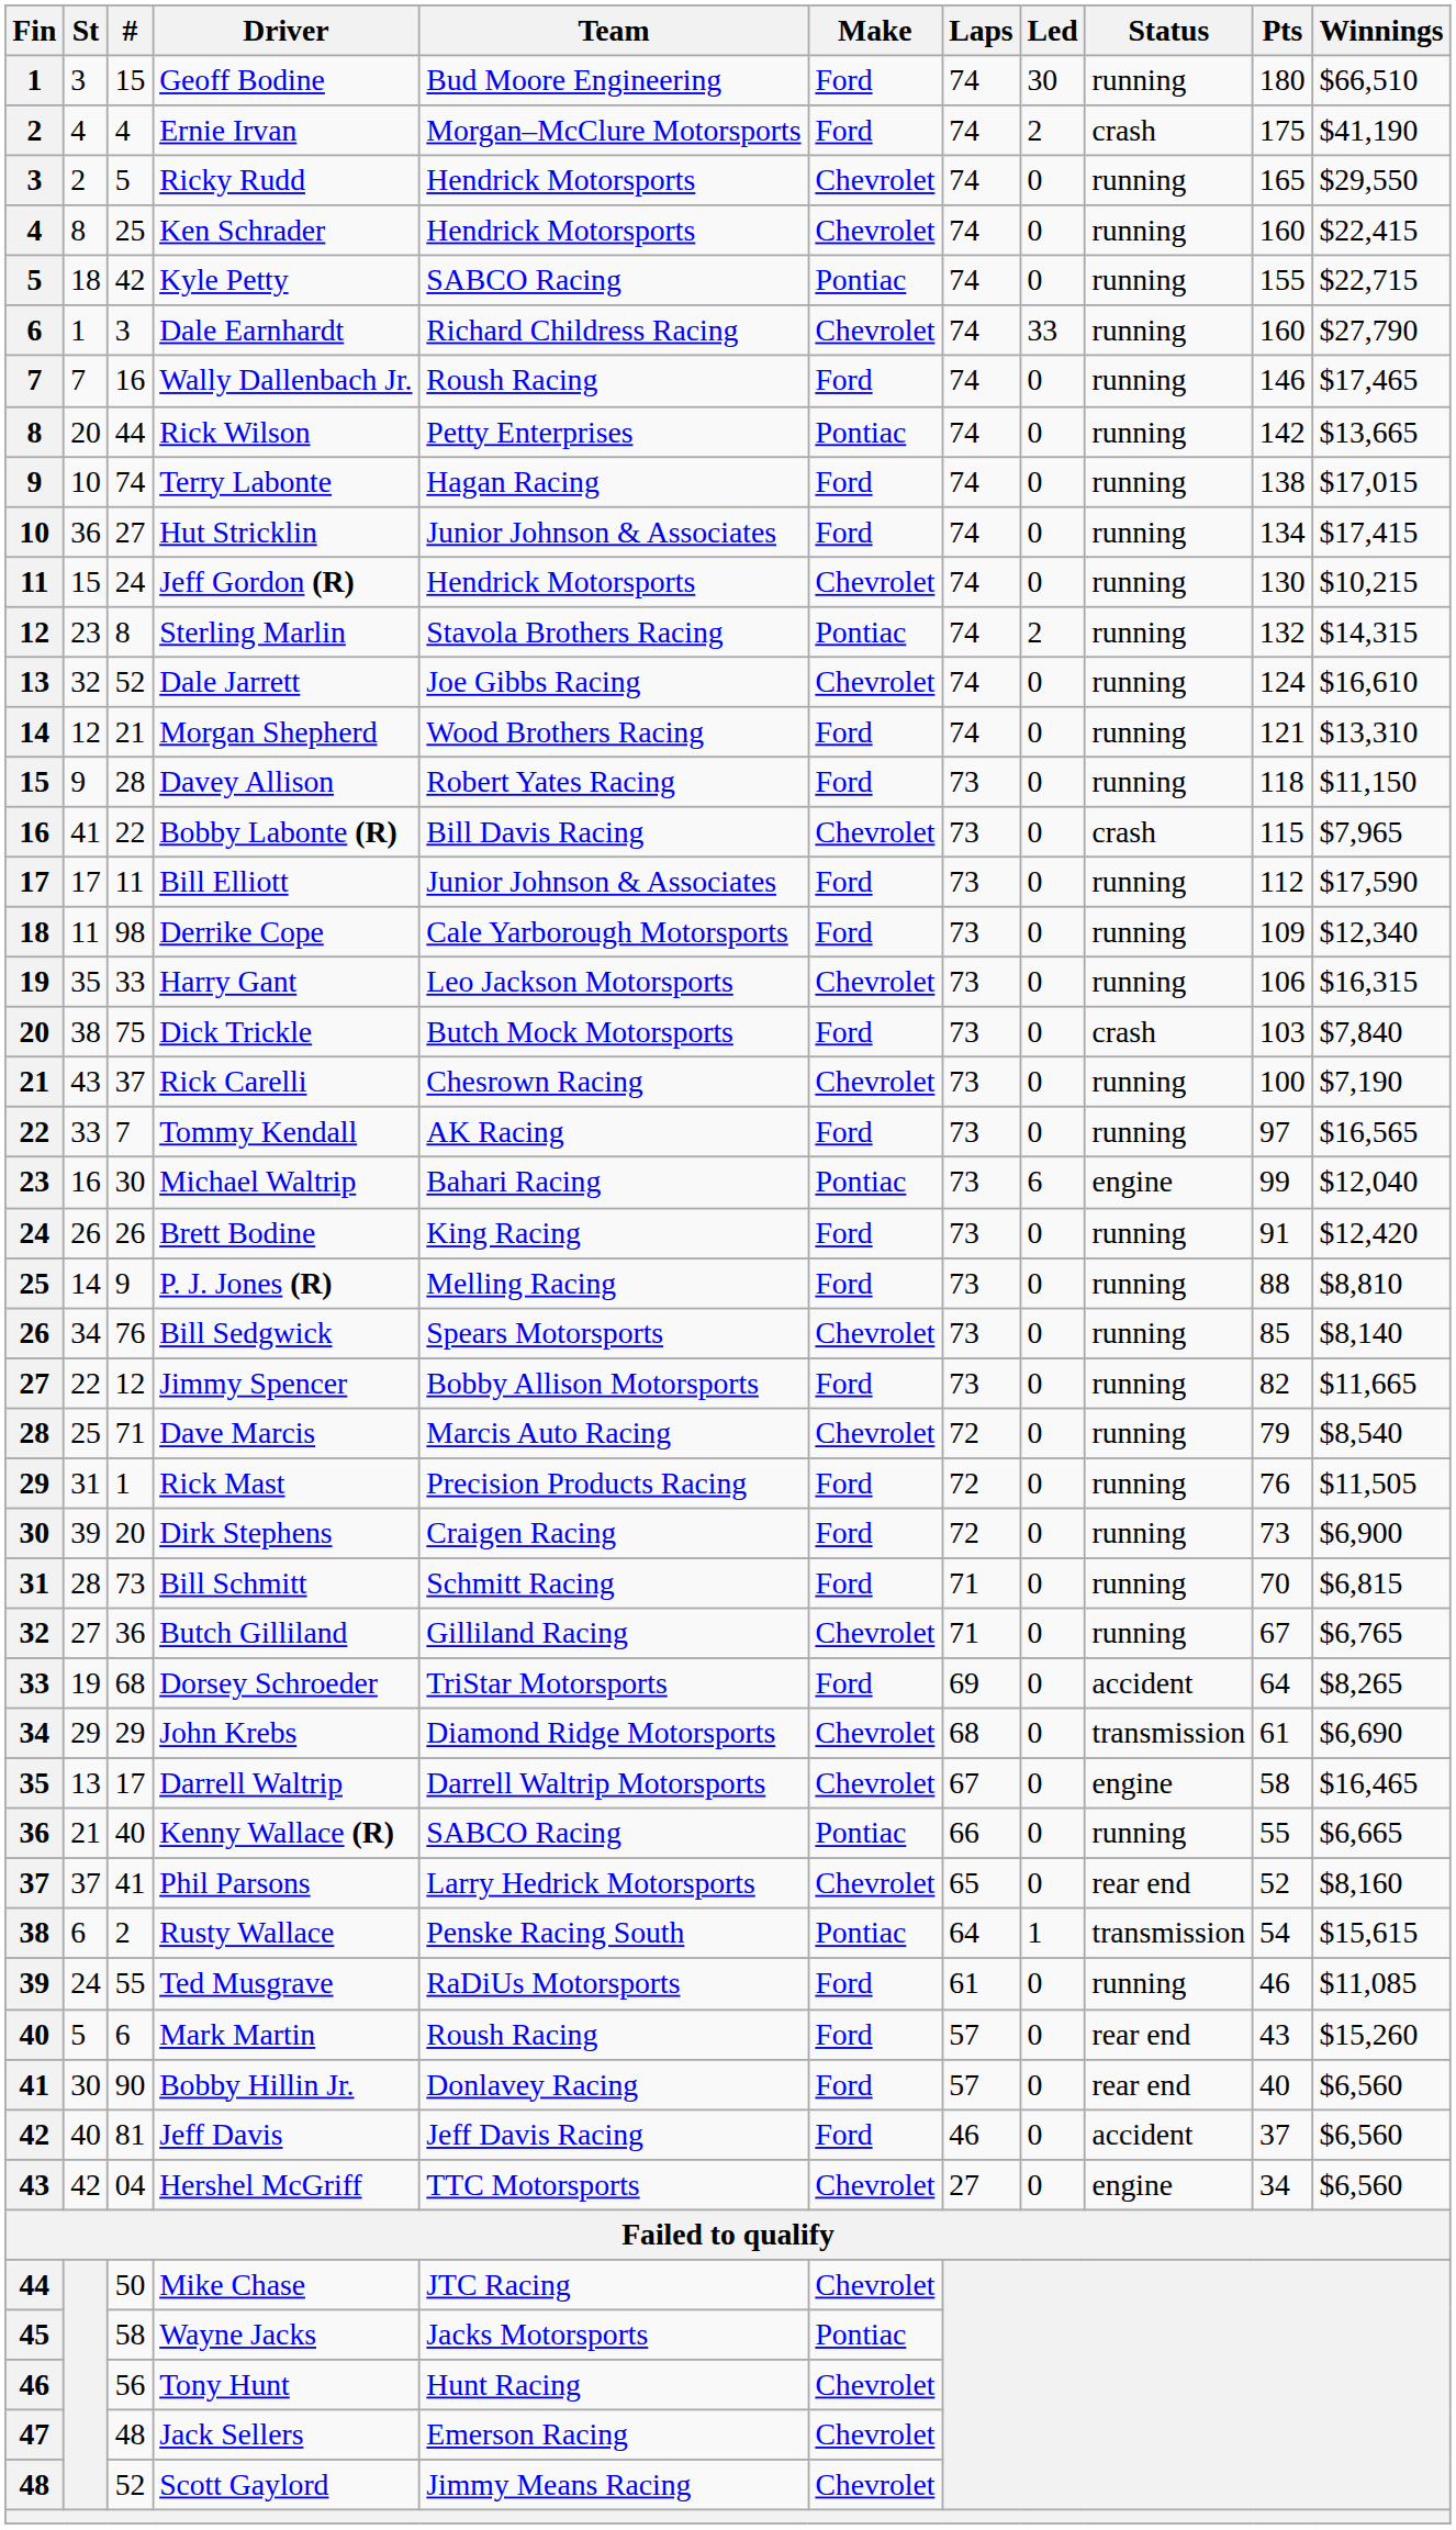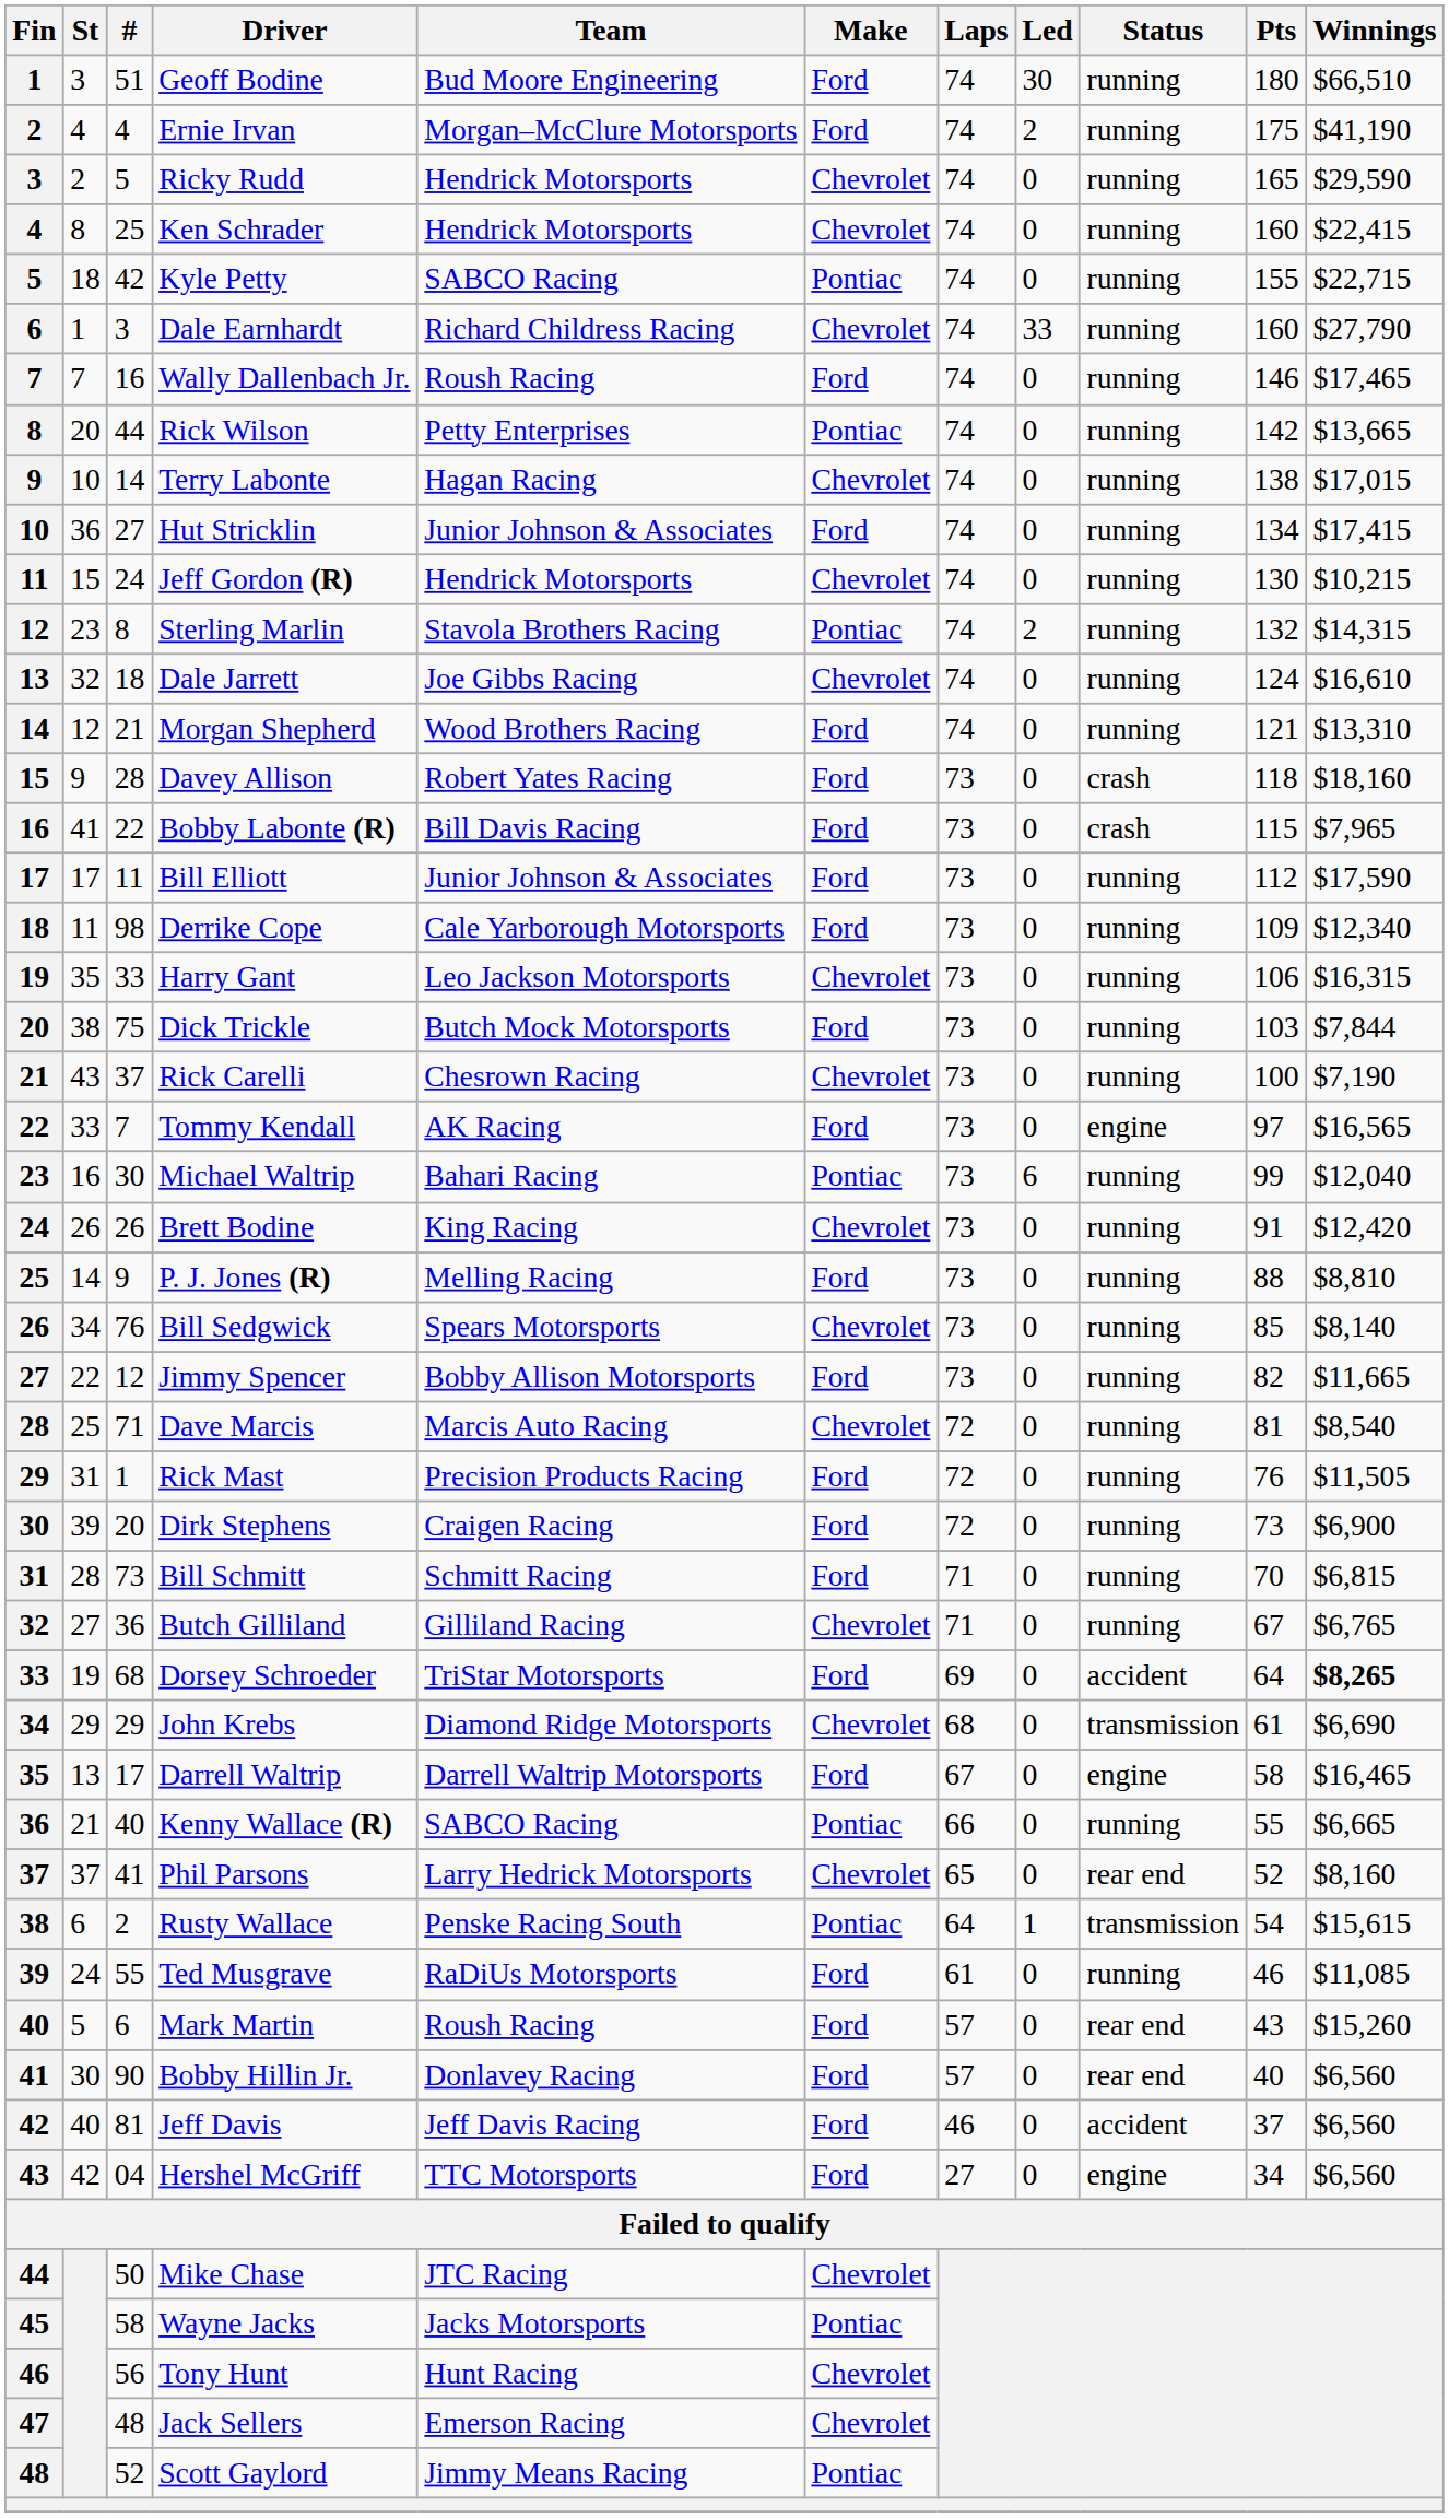Geoff Bodine | #: 15 -> 51
Ernie Irvan | Status: crash -> running
Ricky Rudd | Winnings: $29,550 -> $29,590
Terry Labonte | #: 74 -> 14
Terry Labonte | Make: Ford -> Chevrolet
Dale Jarrett | #: 52 -> 18
Davey Allison | Status: running -> crash
Davey Allison | Winnings: $11,150 -> $18,160
Bobby Labonte (R) | Make: Chevrolet -> Ford
Dick Trickle | Status: crash -> running
Dick Trickle | Winnings: $7,840 -> $7,844
Tommy Kendall | Status: running -> engine
Michael Waltrip | Status: engine -> running
Brett Bodine | Make: Ford -> Chevrolet
Dave Marcis | Pts: 79 -> 81
Dorsey Schroeder | Winnings: normal -> bold
Darrell Waltrip | Make: Chevrolet -> Ford
Hershel McGriff | Make: Chevrolet -> Ford
Scott Gaylord | Make: Chevrolet -> Pontiac
